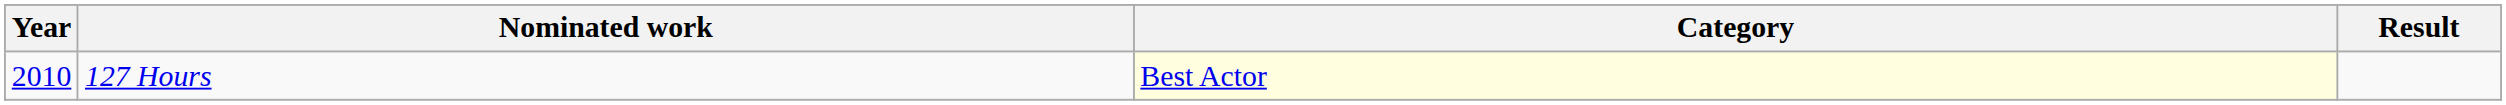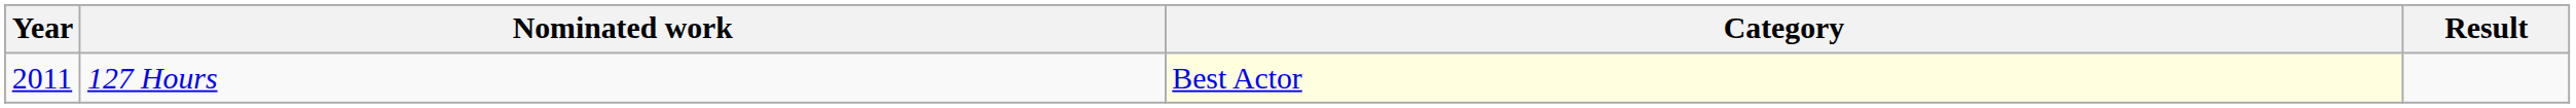127 Hours | Year: 2010 -> 2011
